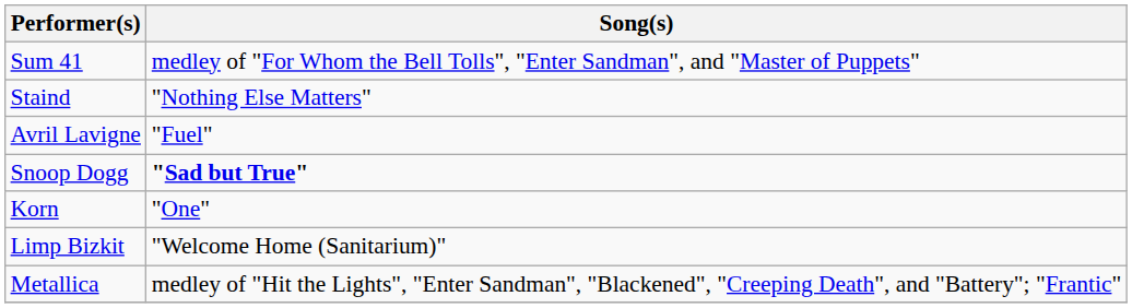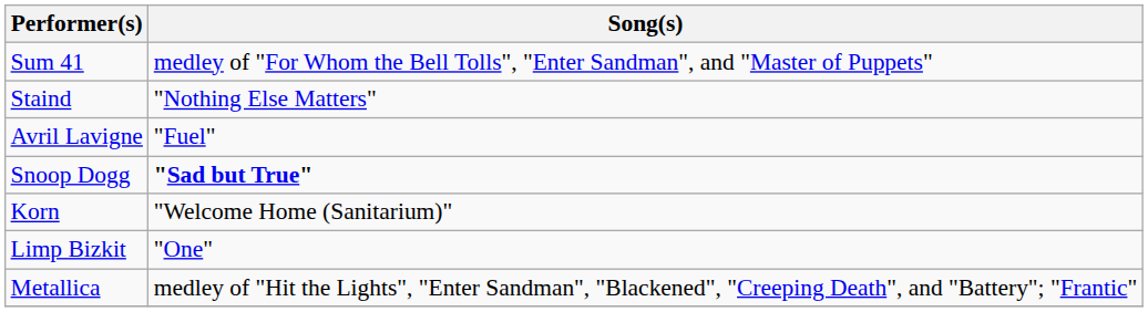Korn | Song(s): "One" -> "Welcome Home (Sanitarium)"
Limp Bizkit | Song(s): "Welcome Home (Sanitarium)" -> "One"
